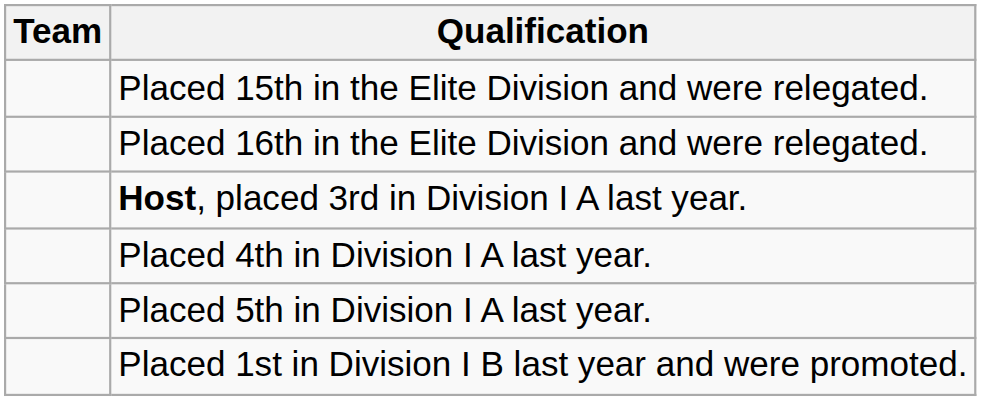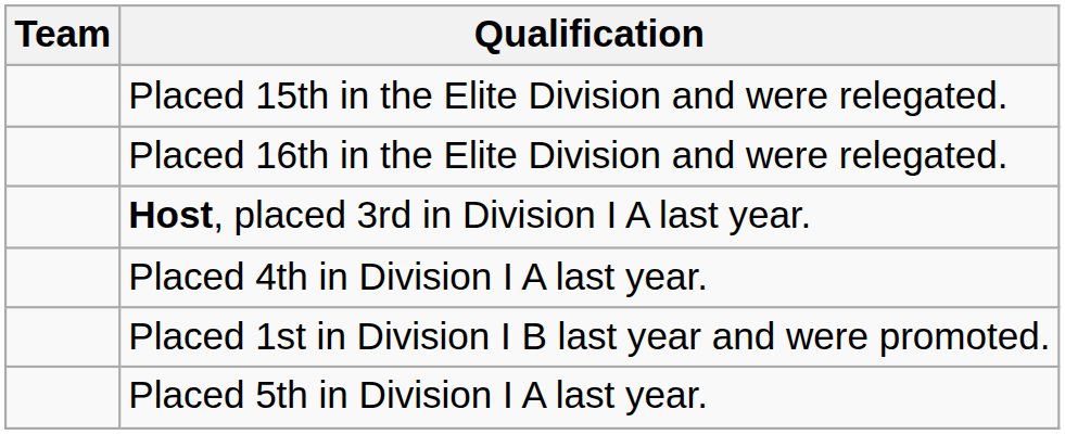rows swapped: Placed 5th in Division I A last year. <-> Placed 1st in Division I B last year and were promoted.
